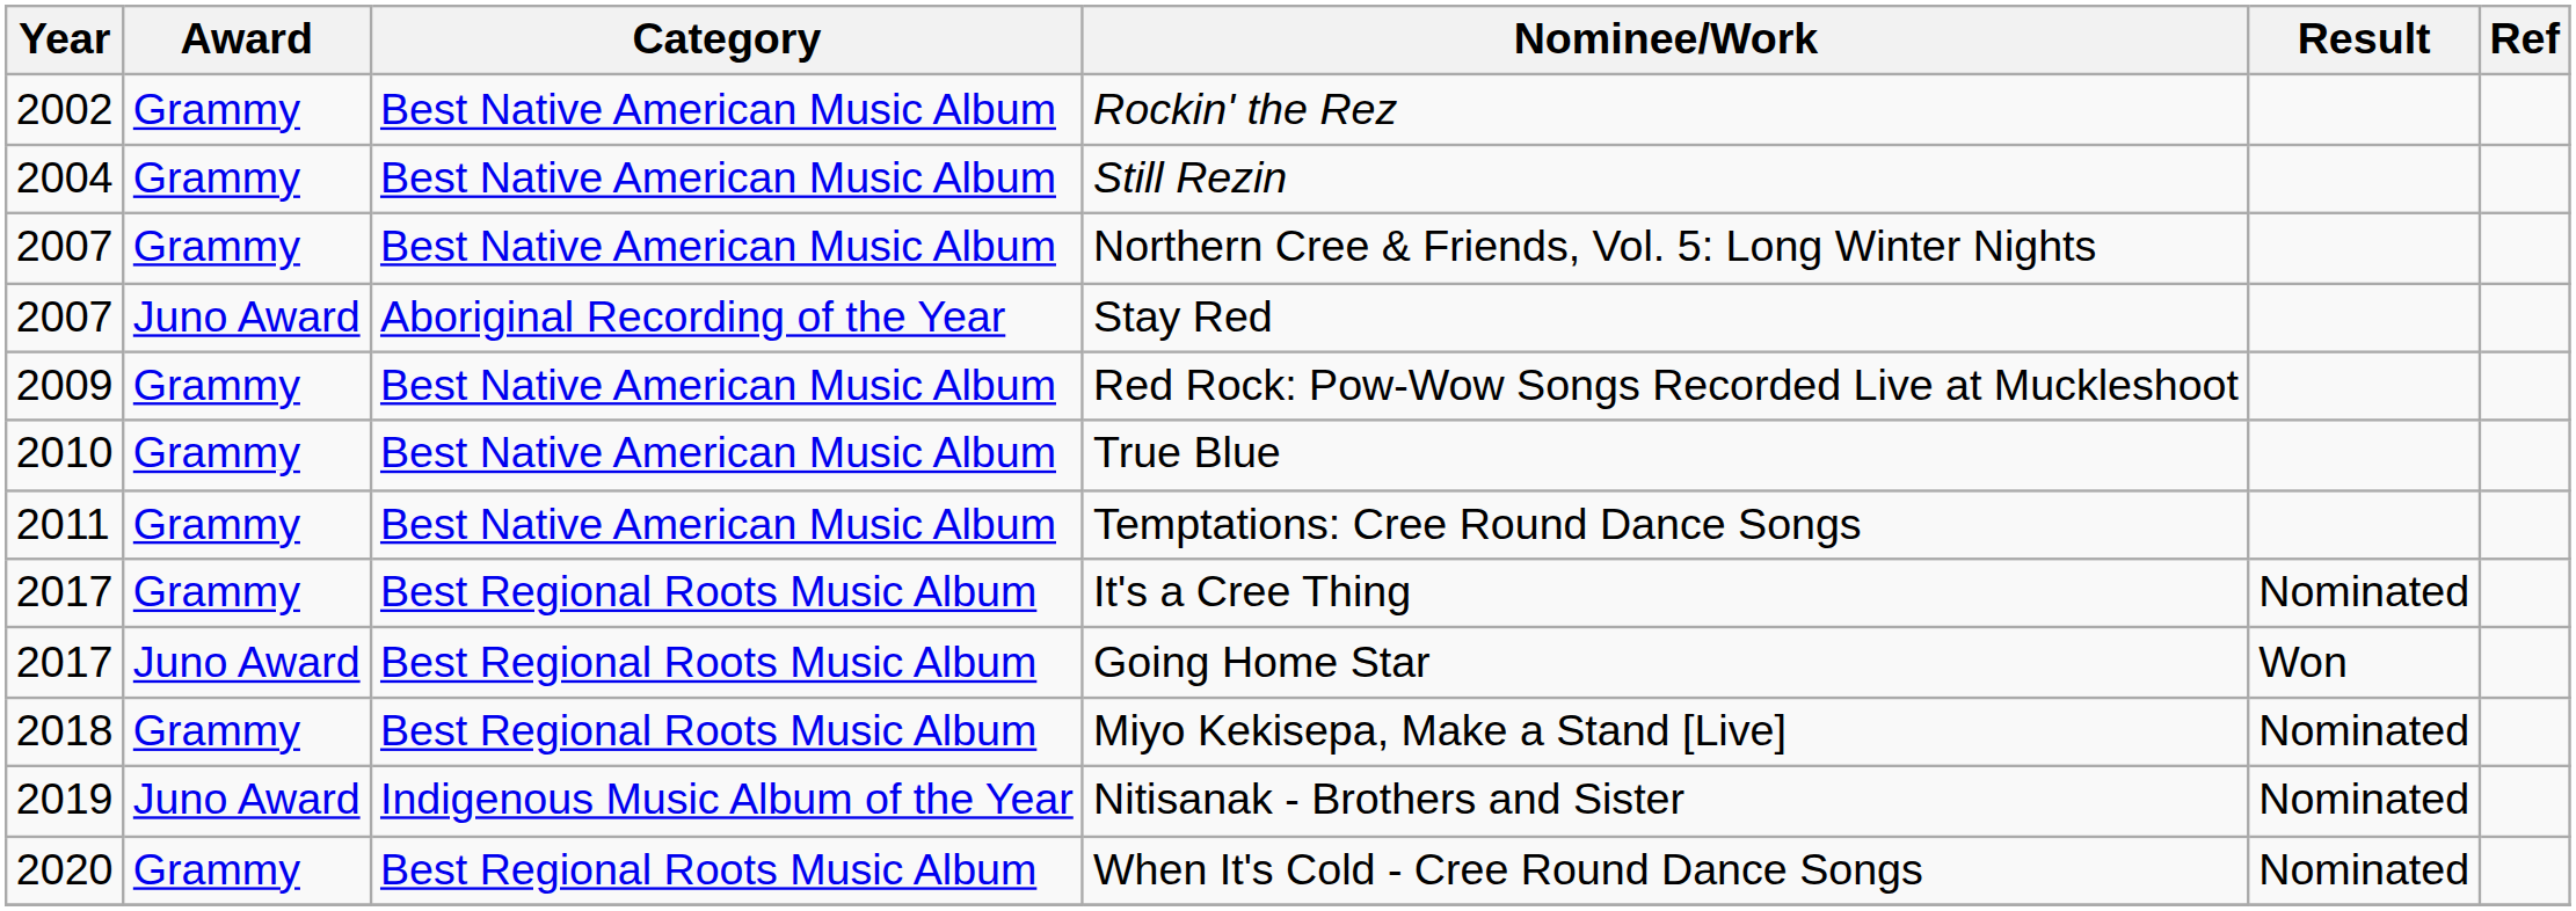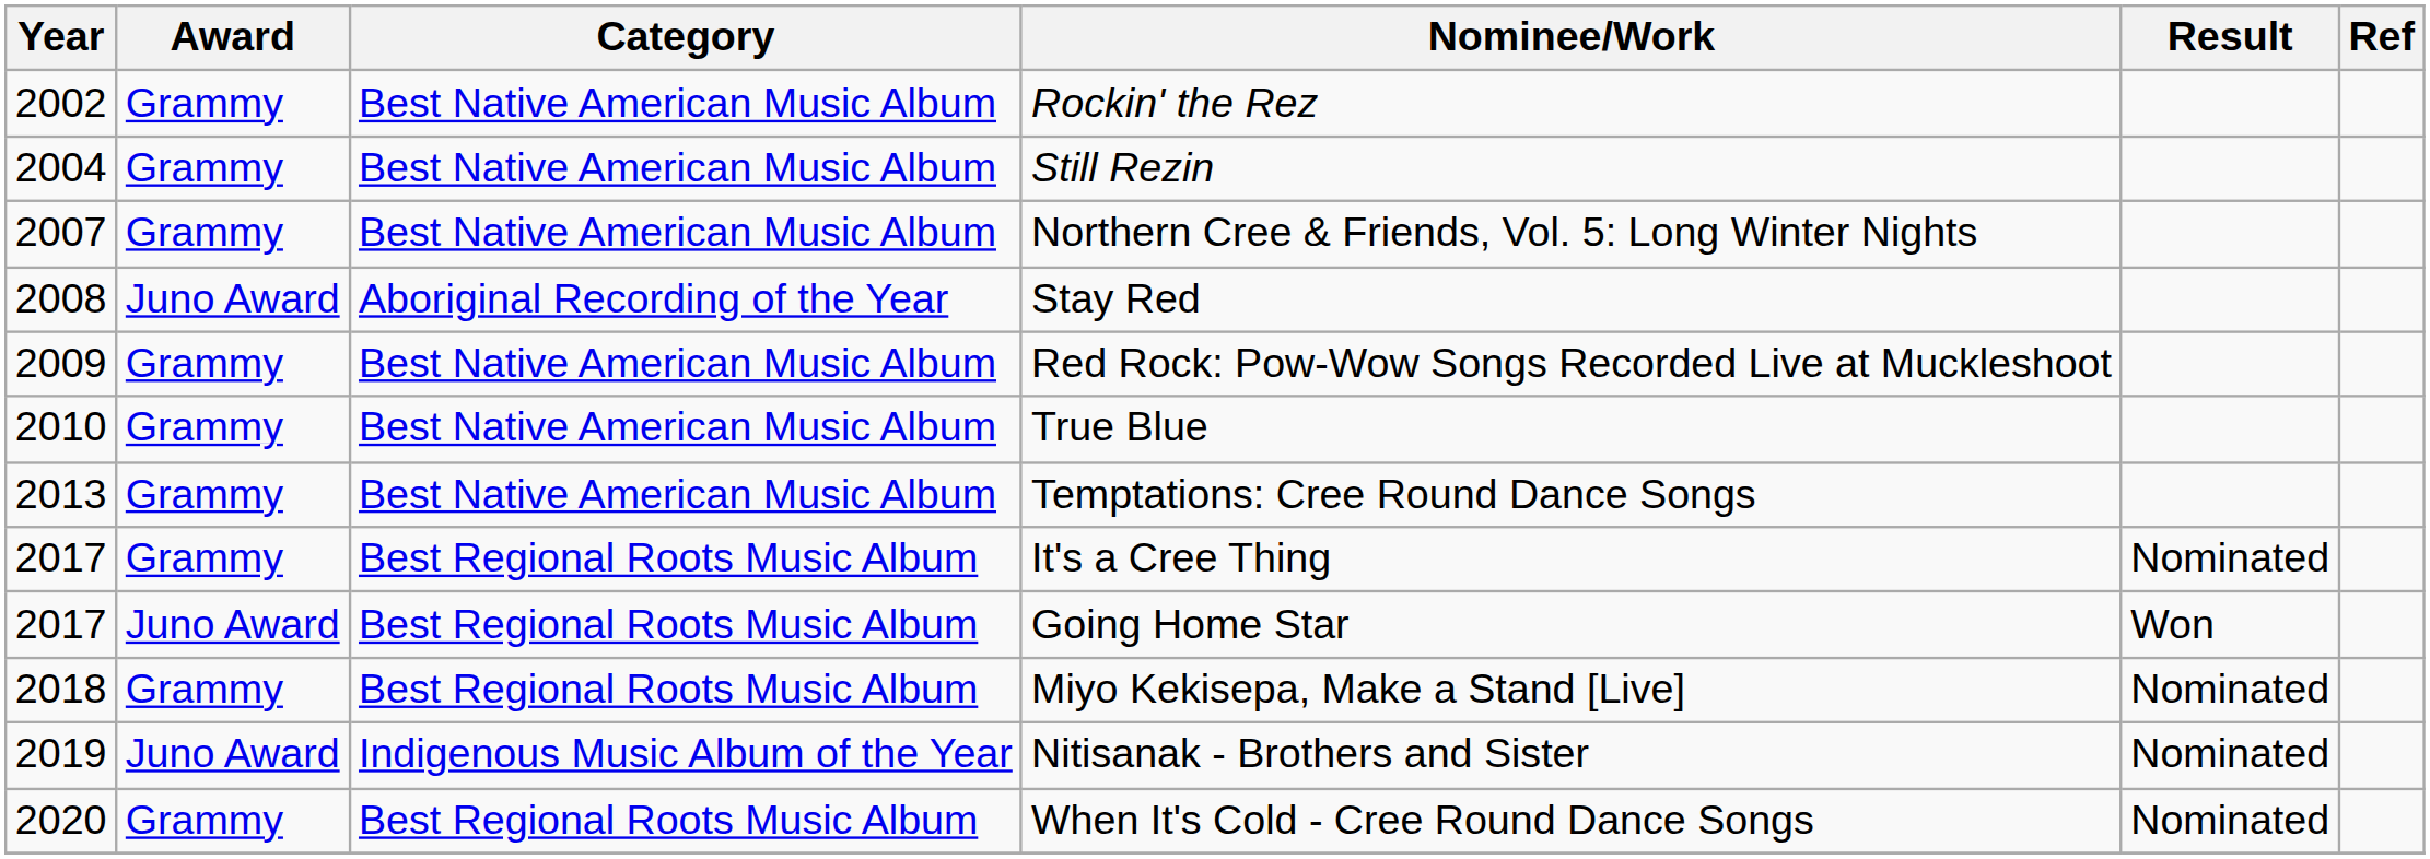Stay Red | Year: 2007 -> 2008
Temptations: Cree Round Dance Songs | Year: 2011 -> 2013
